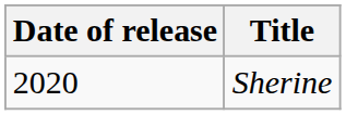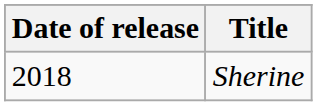Sherine | Date of release: 2020 -> 2018
